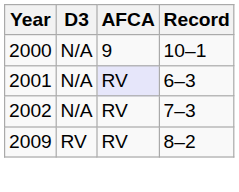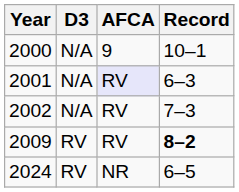2009 | Record: normal -> bold
+ row: 2024 | RV | NR | 6–5
